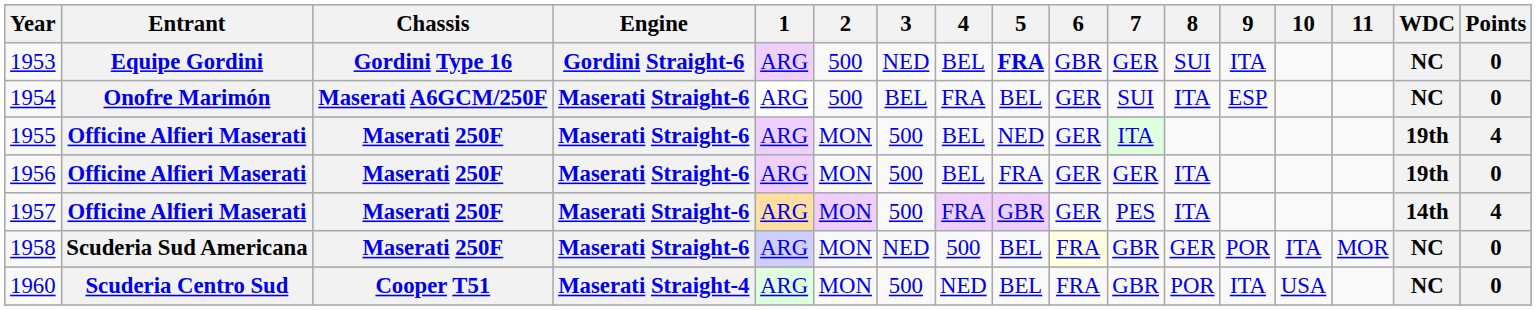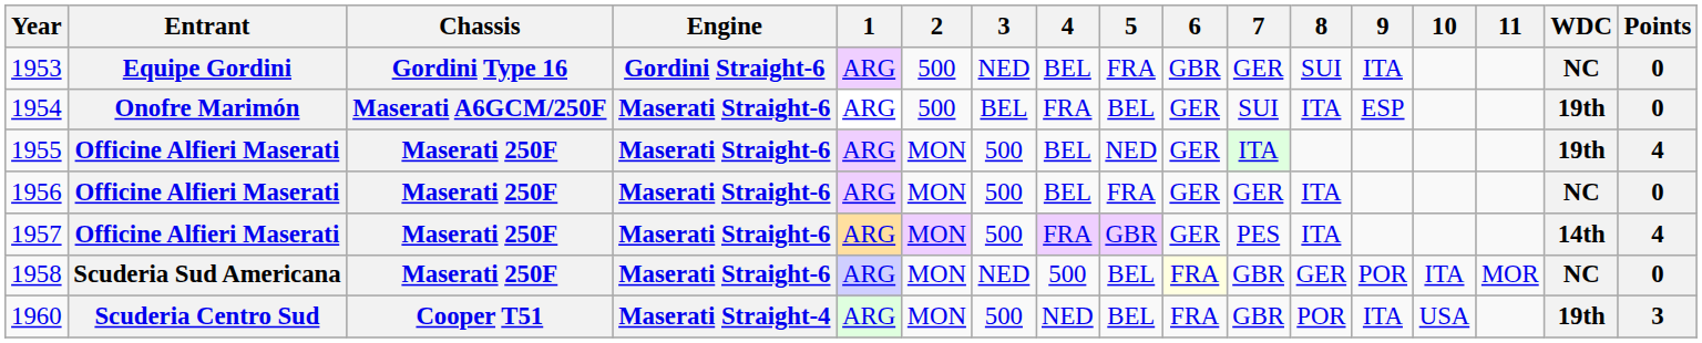1953 | 5: bold -> normal
1954 | WDC: NC -> 19th
1956 | WDC: 19th -> NC
1960 | WDC: NC -> 19th
1960 | Points: 0 -> 3
